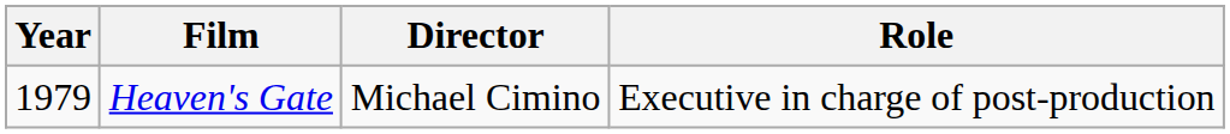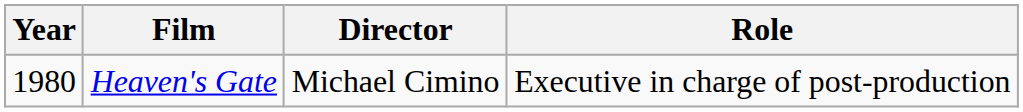Heaven's Gate | Year: 1979 -> 1980
